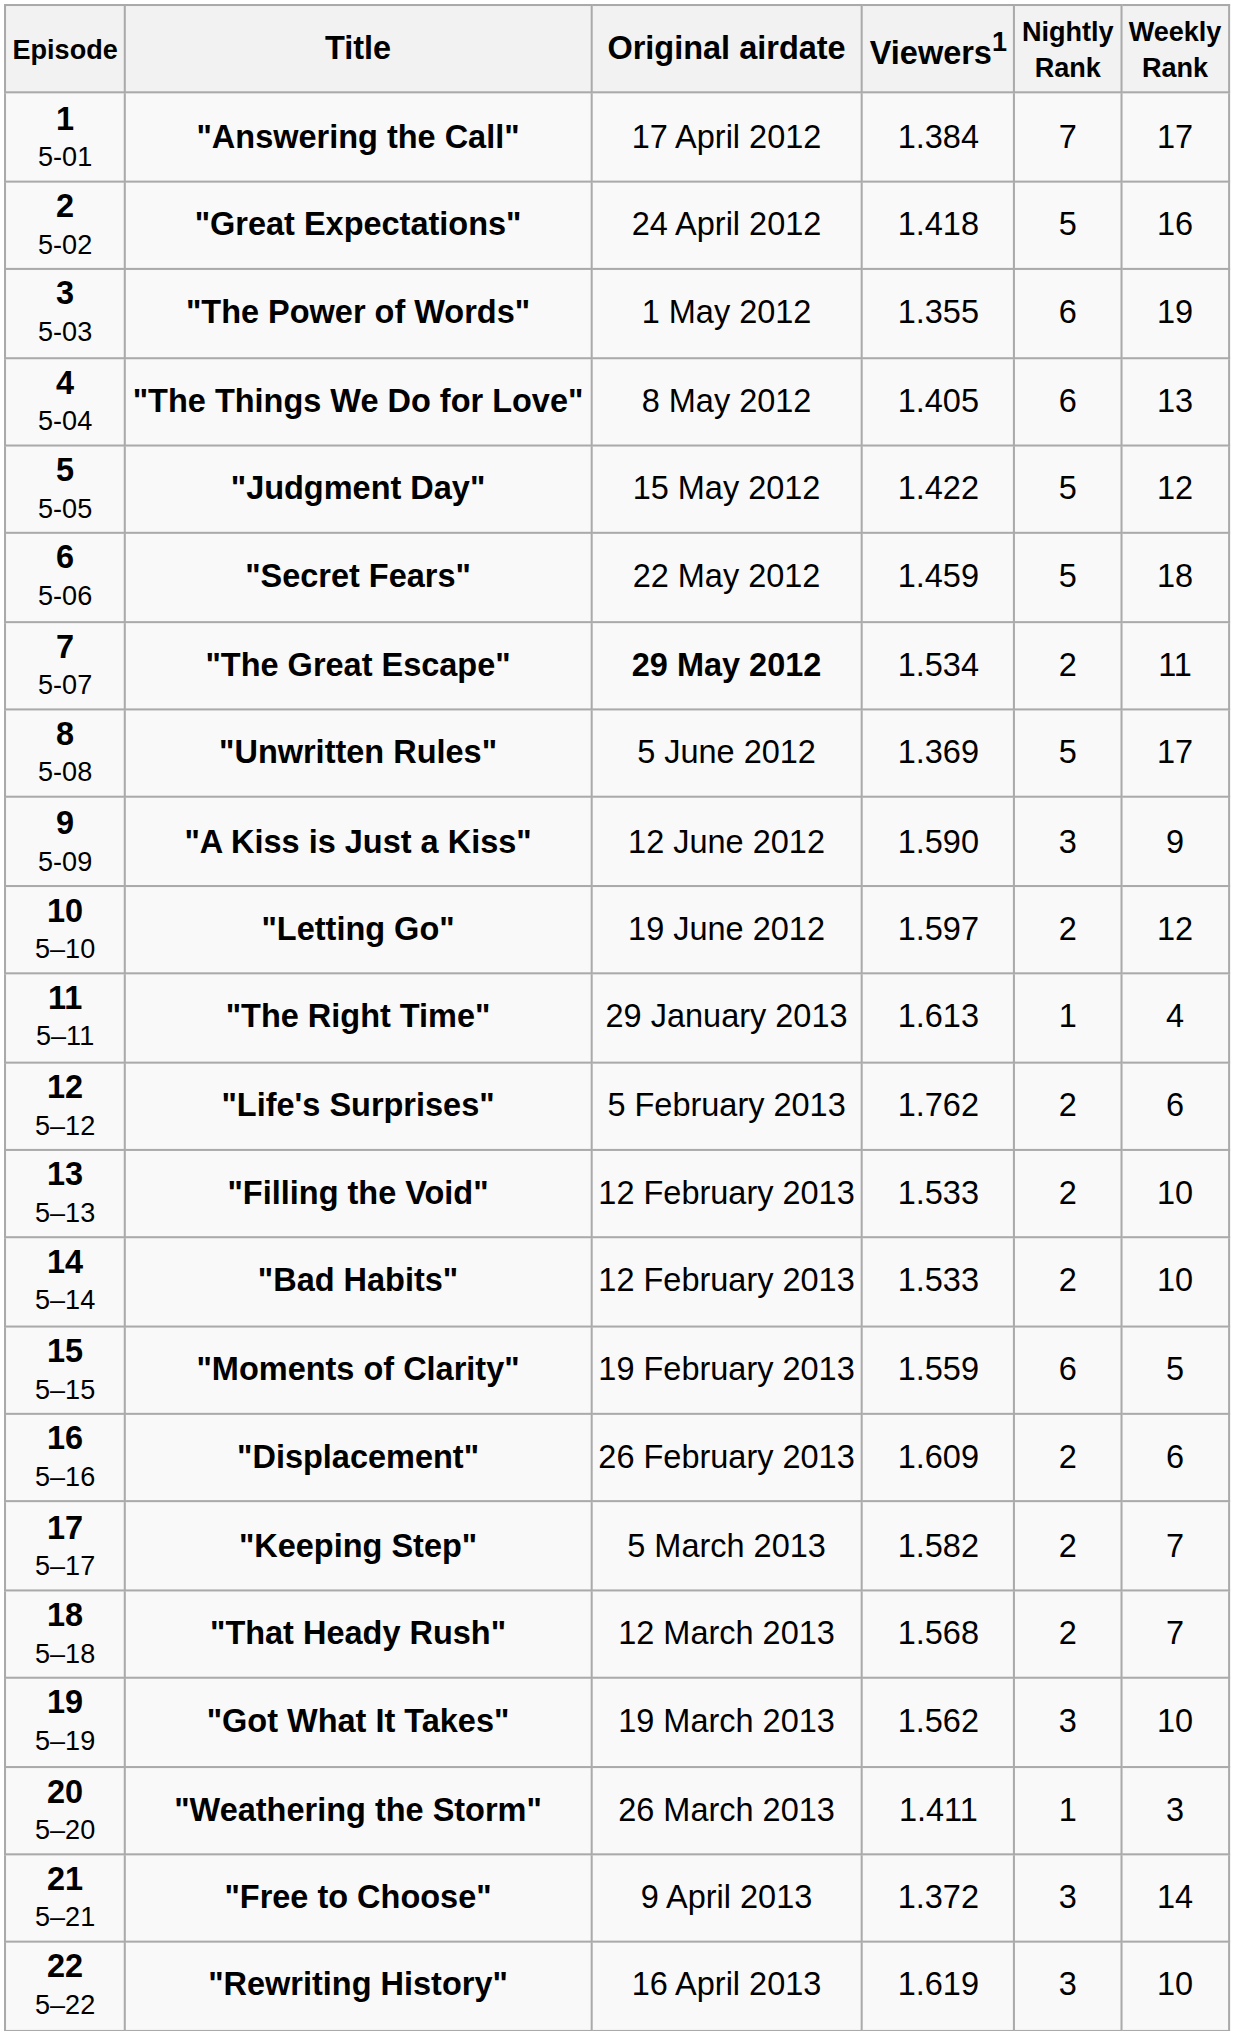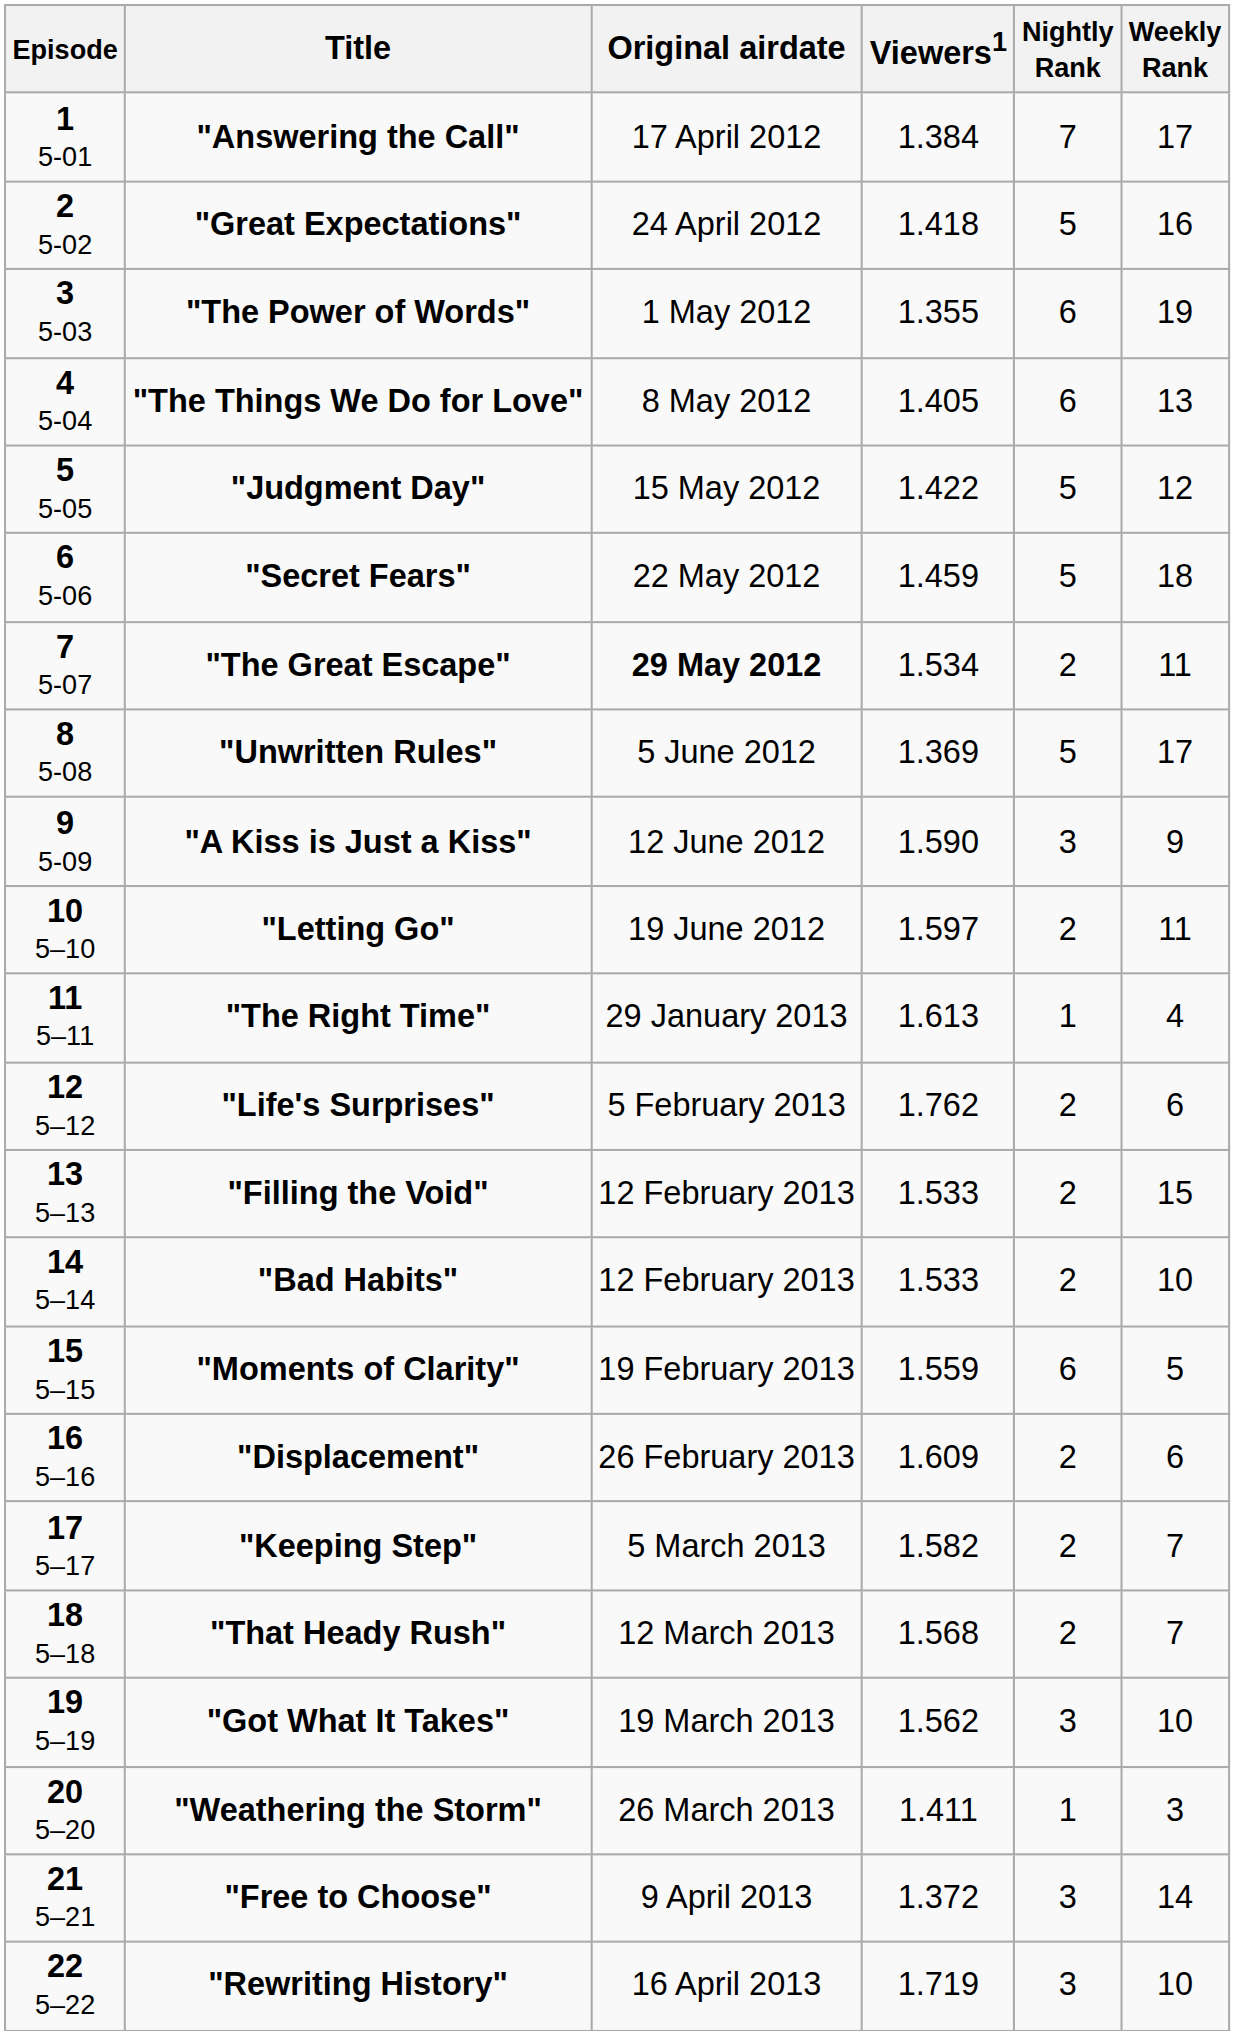"Letting Go" | Weekly Rank: 12 -> 11
"Filling the Void" | Weekly Rank: 10 -> 15
"Rewriting History" | Viewers1: 1.619 -> 1.719
